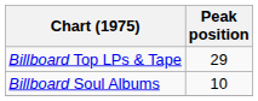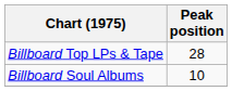Billboard Top LPs & Tape | Peak position: 29 -> 28
